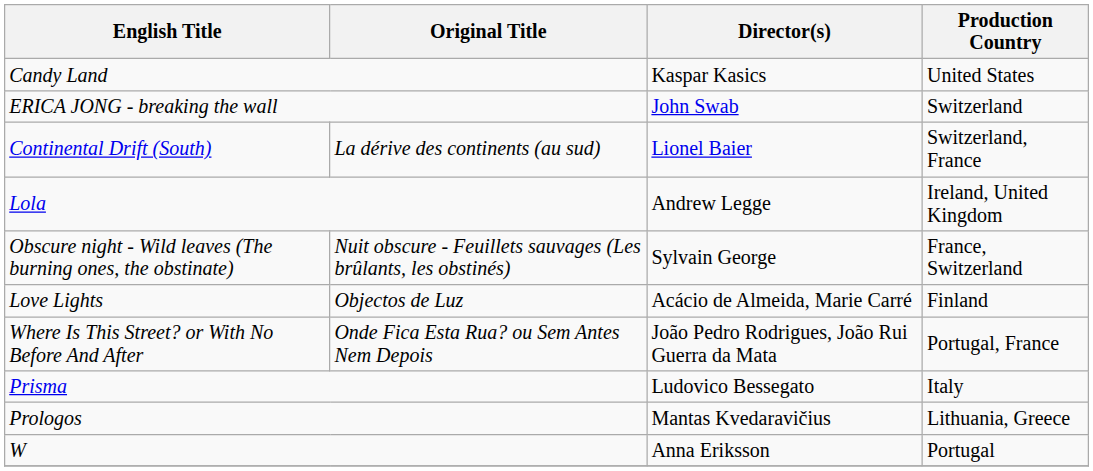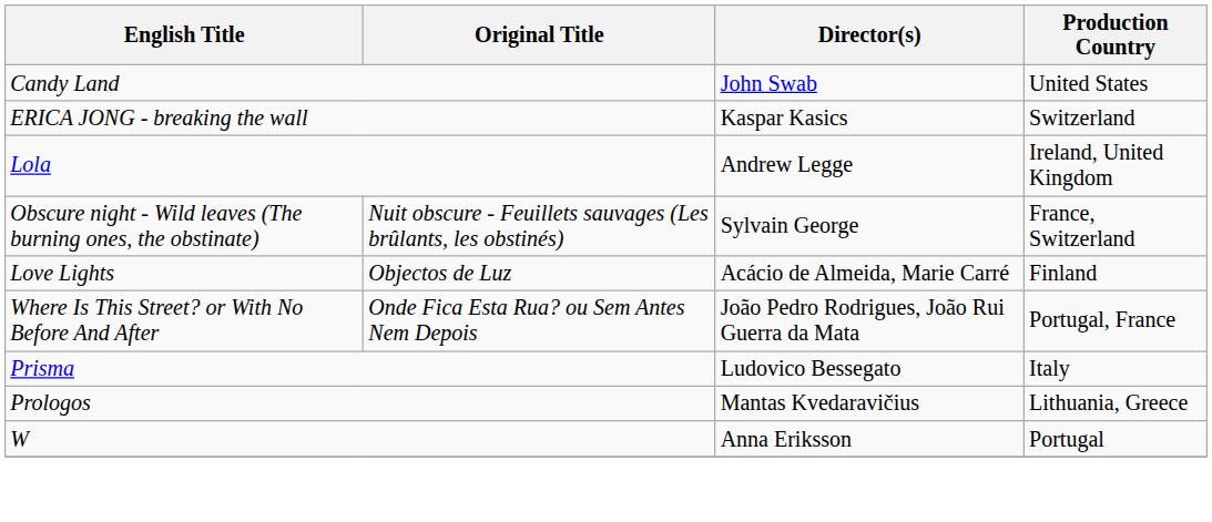Candy Land | Director(s): Kaspar Kasics -> John Swab
ERICA JONG - breaking the wall | Director(s): John Swab -> Kaspar Kasics
- row: Continental Drift (South) | La dérive des continents (au sud) | Lionel Baier | Switzerland, France
